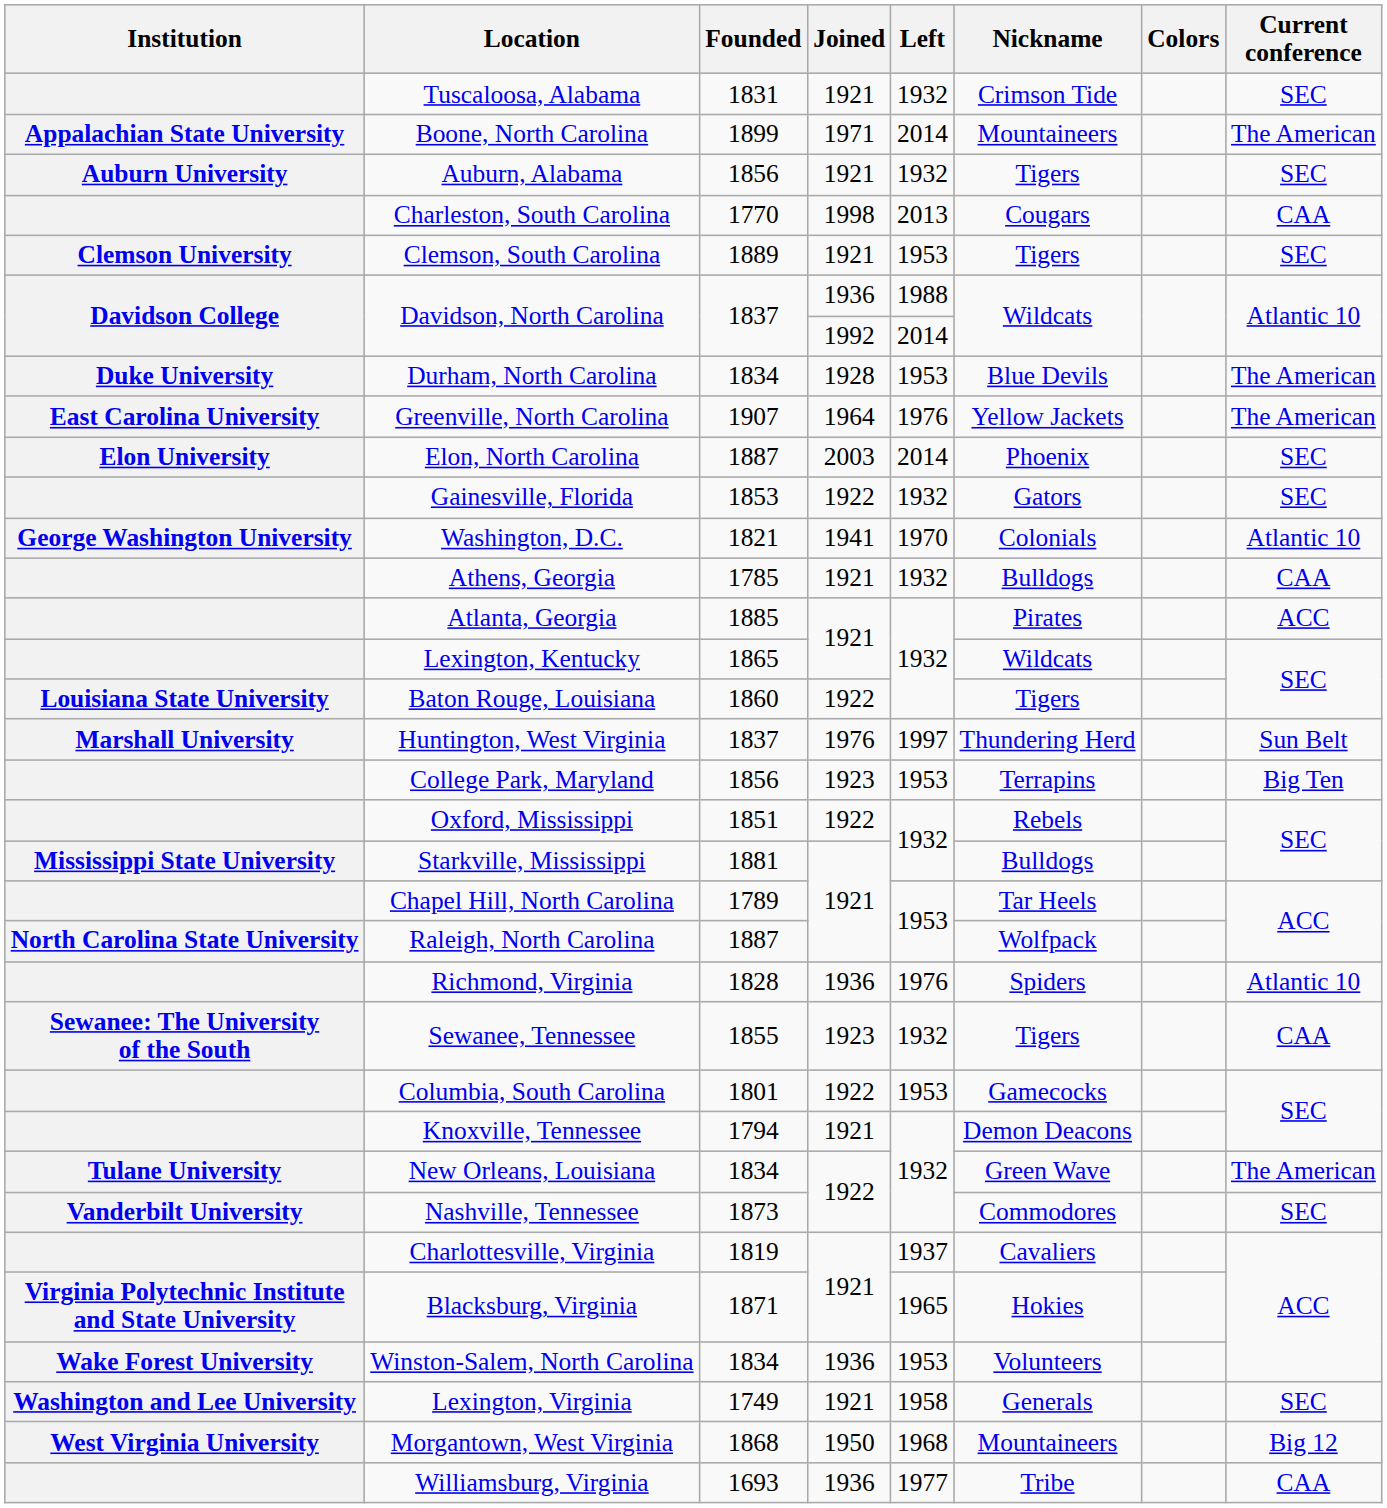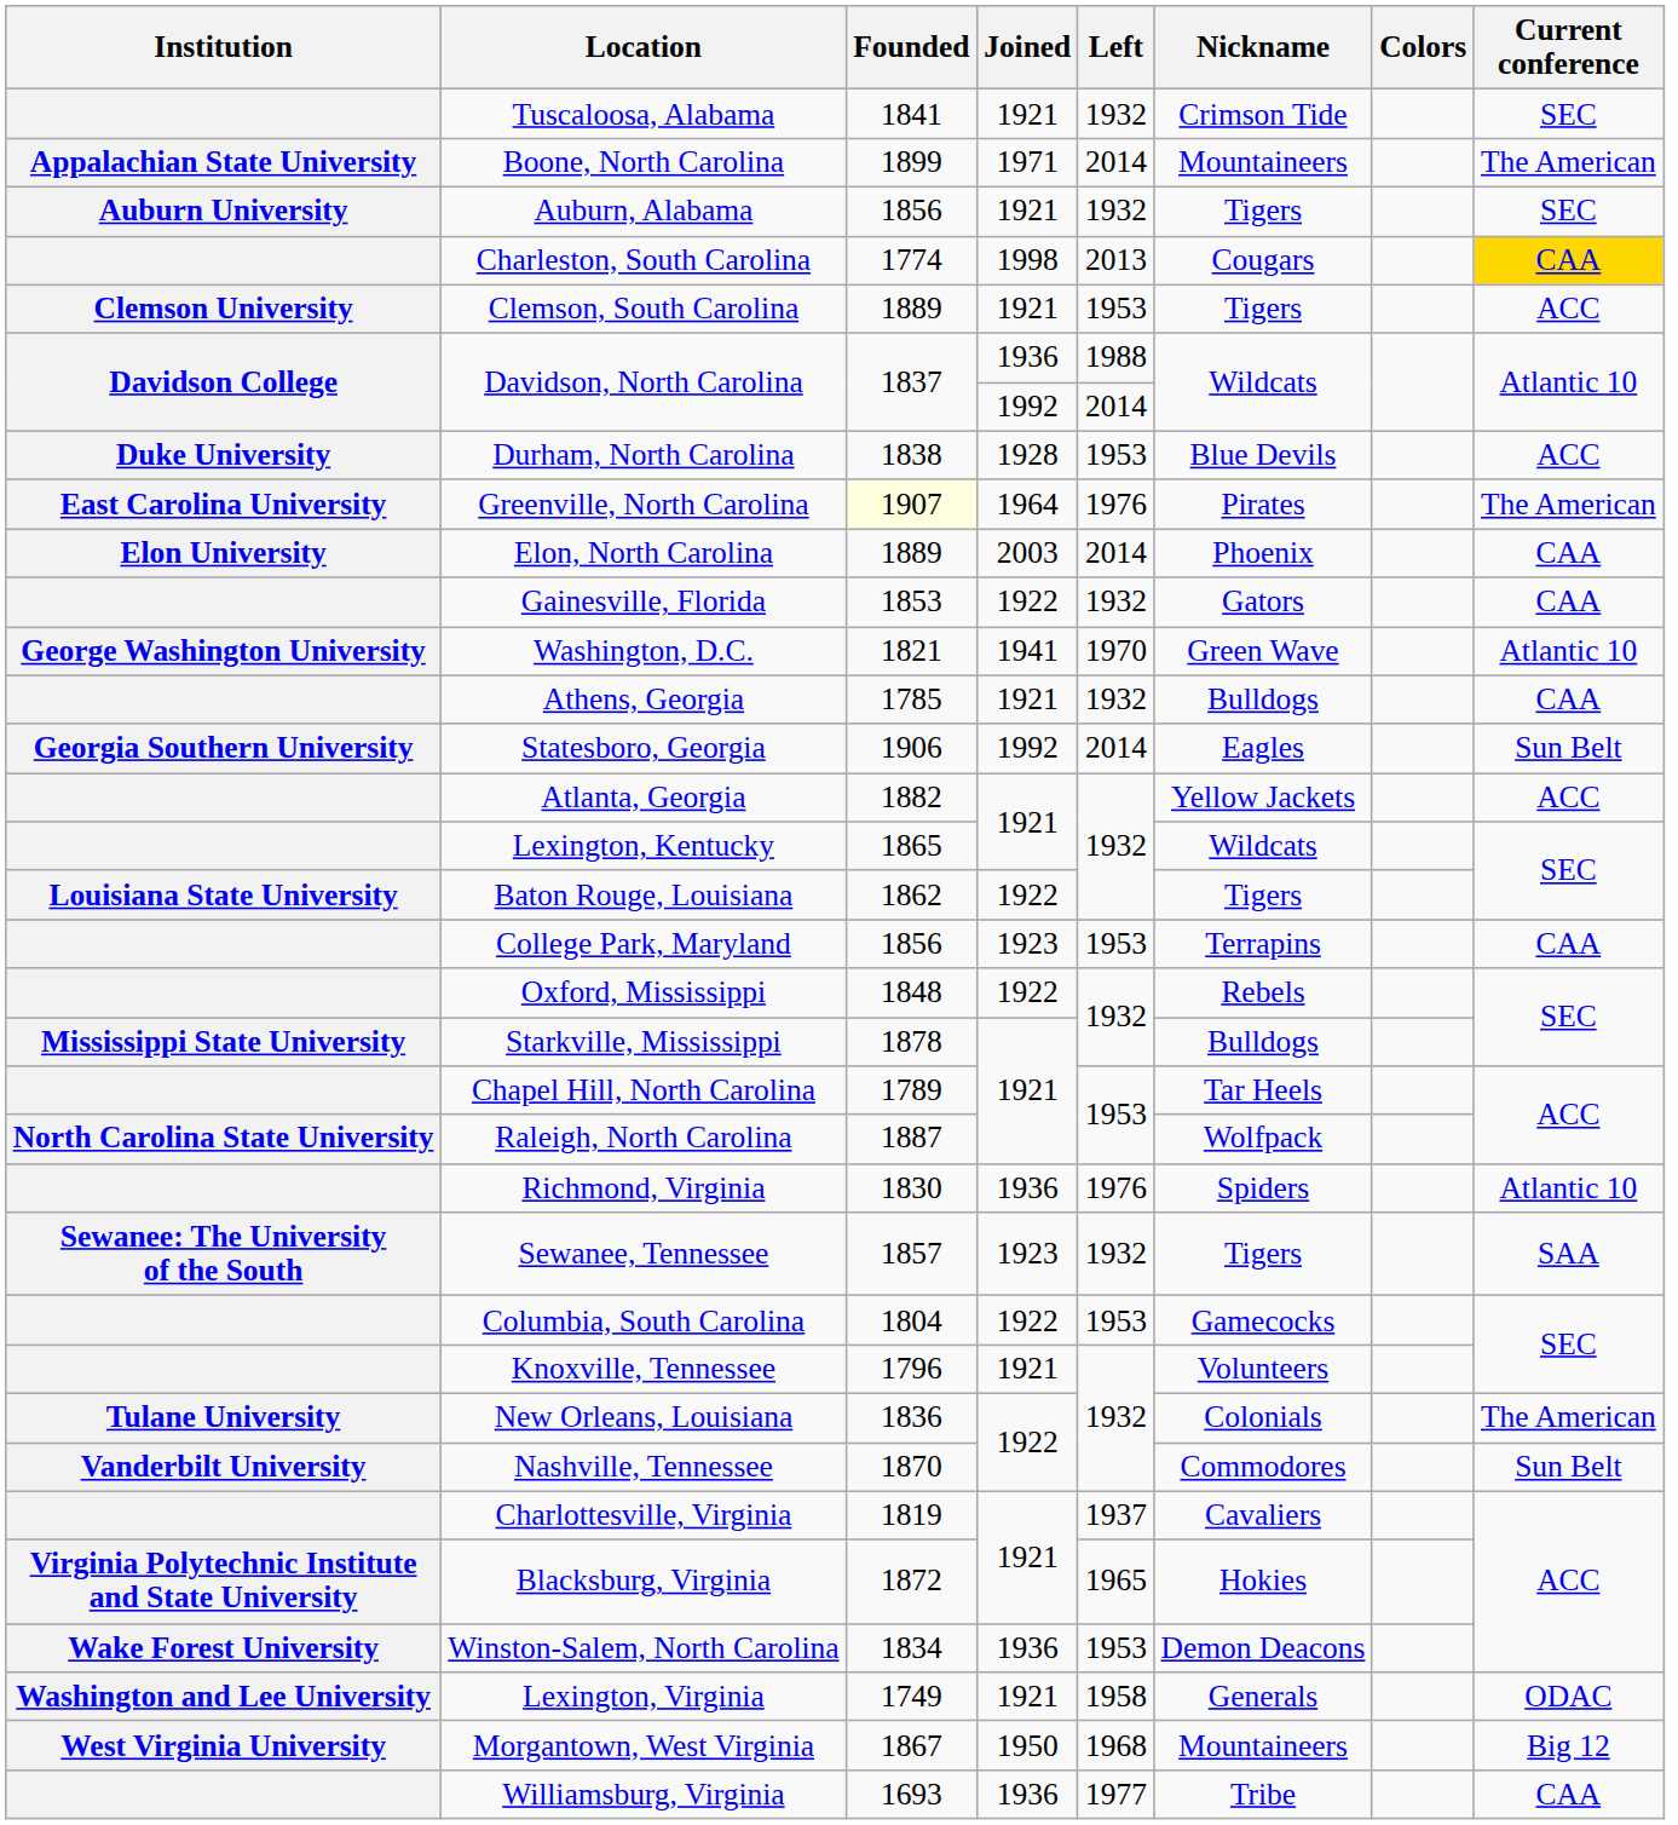Tuscaloosa, Alabama | Founded: 1831 -> 1841
Charleston, South Carolina | Founded: 1770 -> 1774
Charleston, South Carolina | Current conference: no background -> gold background
Clemson, South Carolina | Current conference: SEC -> ACC
Durham, North Carolina | Founded: 1834 -> 1838
Durham, North Carolina | Current conference: The American -> ACC
Greenville, North Carolina | Founded: no background -> lightyellow background
Greenville, North Carolina | Nickname: Yellow Jackets -> Pirates
Elon, North Carolina | Founded: 1887 -> 1889
Elon, North Carolina | Current conference: SEC -> CAA
Gainesville, Florida | Current conference: SEC -> CAA
Washington, D.C. | Nickname: Colonials -> Green Wave
+ row: Georgia Southern University | Statesboro, Georgia | 1906 | 1992 | 2014 | Eagles | Sun Belt
Atlanta, Georgia | Founded: 1885 -> 1882
Atlanta, Georgia | Nickname: Pirates -> Yellow Jackets
Baton Rouge, Louisiana | Founded: 1860 -> 1862
- row: Marshall University | Huntington, West Virginia | 1837 | 1976 | 1997 | Thundering Herd | Sun Belt
College Park, Maryland | Current conference: Big Ten -> CAA
Oxford, Mississippi | Founded: 1851 -> 1848
Starkville, Mississippi | Founded: 1881 -> 1878
Richmond, Virginia | Founded: 1828 -> 1830
Sewanee, Tennessee | Founded: 1855 -> 1857
Sewanee, Tennessee | Current conference: CAA -> SAA
Columbia, South Carolina | Founded: 1801 -> 1804
Knoxville, Tennessee | Founded: 1794 -> 1796
Knoxville, Tennessee | Nickname: Demon Deacons -> Volunteers
New Orleans, Louisiana | Founded: 1834 -> 1836
New Orleans, Louisiana | Nickname: Green Wave -> Colonials
Nashville, Tennessee | Founded: 1873 -> 1870
Nashville, Tennessee | Current conference: SEC -> Sun Belt
Blacksburg, Virginia | Founded: 1871 -> 1872
Winston-Salem, North Carolina | Nickname: Volunteers -> Demon Deacons
Lexington, Virginia | Current conference: SEC -> ODAC
Morgantown, West Virginia | Founded: 1868 -> 1867
